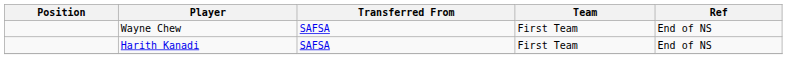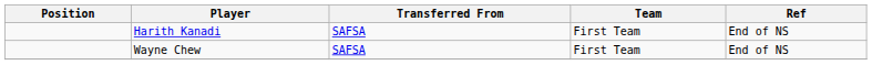rows swapped: Wayne Chew <-> Harith Kanadi
